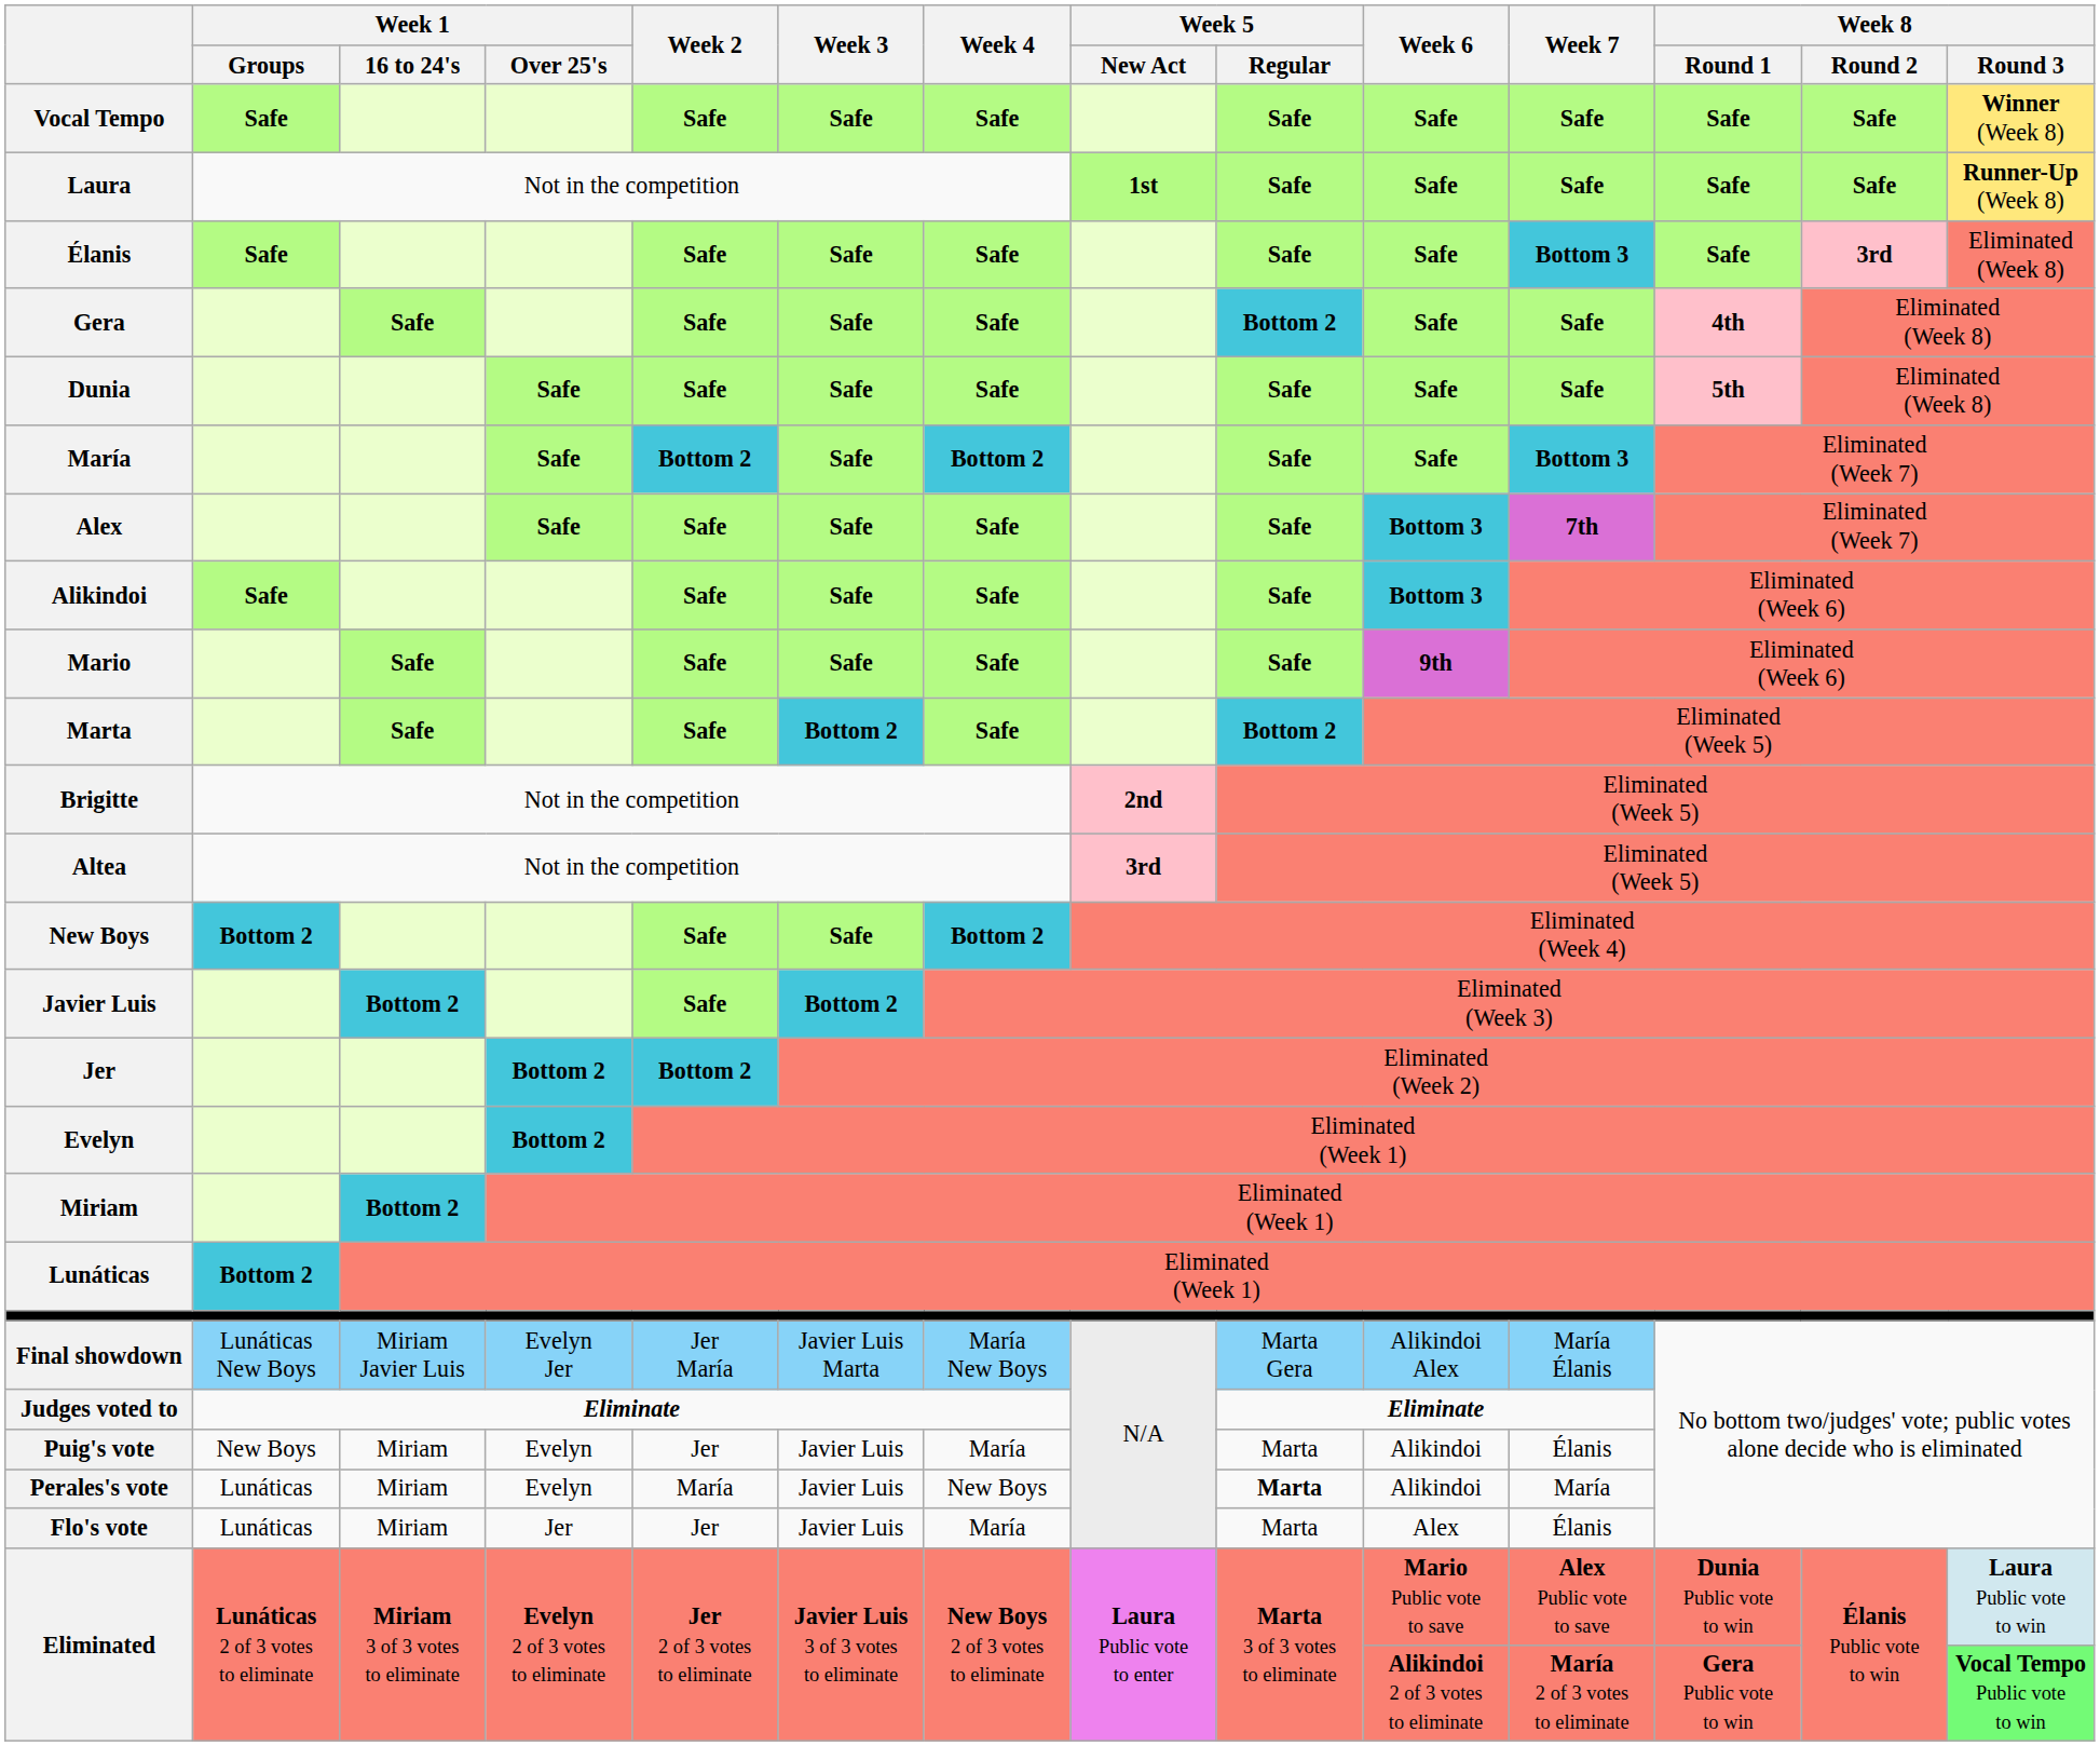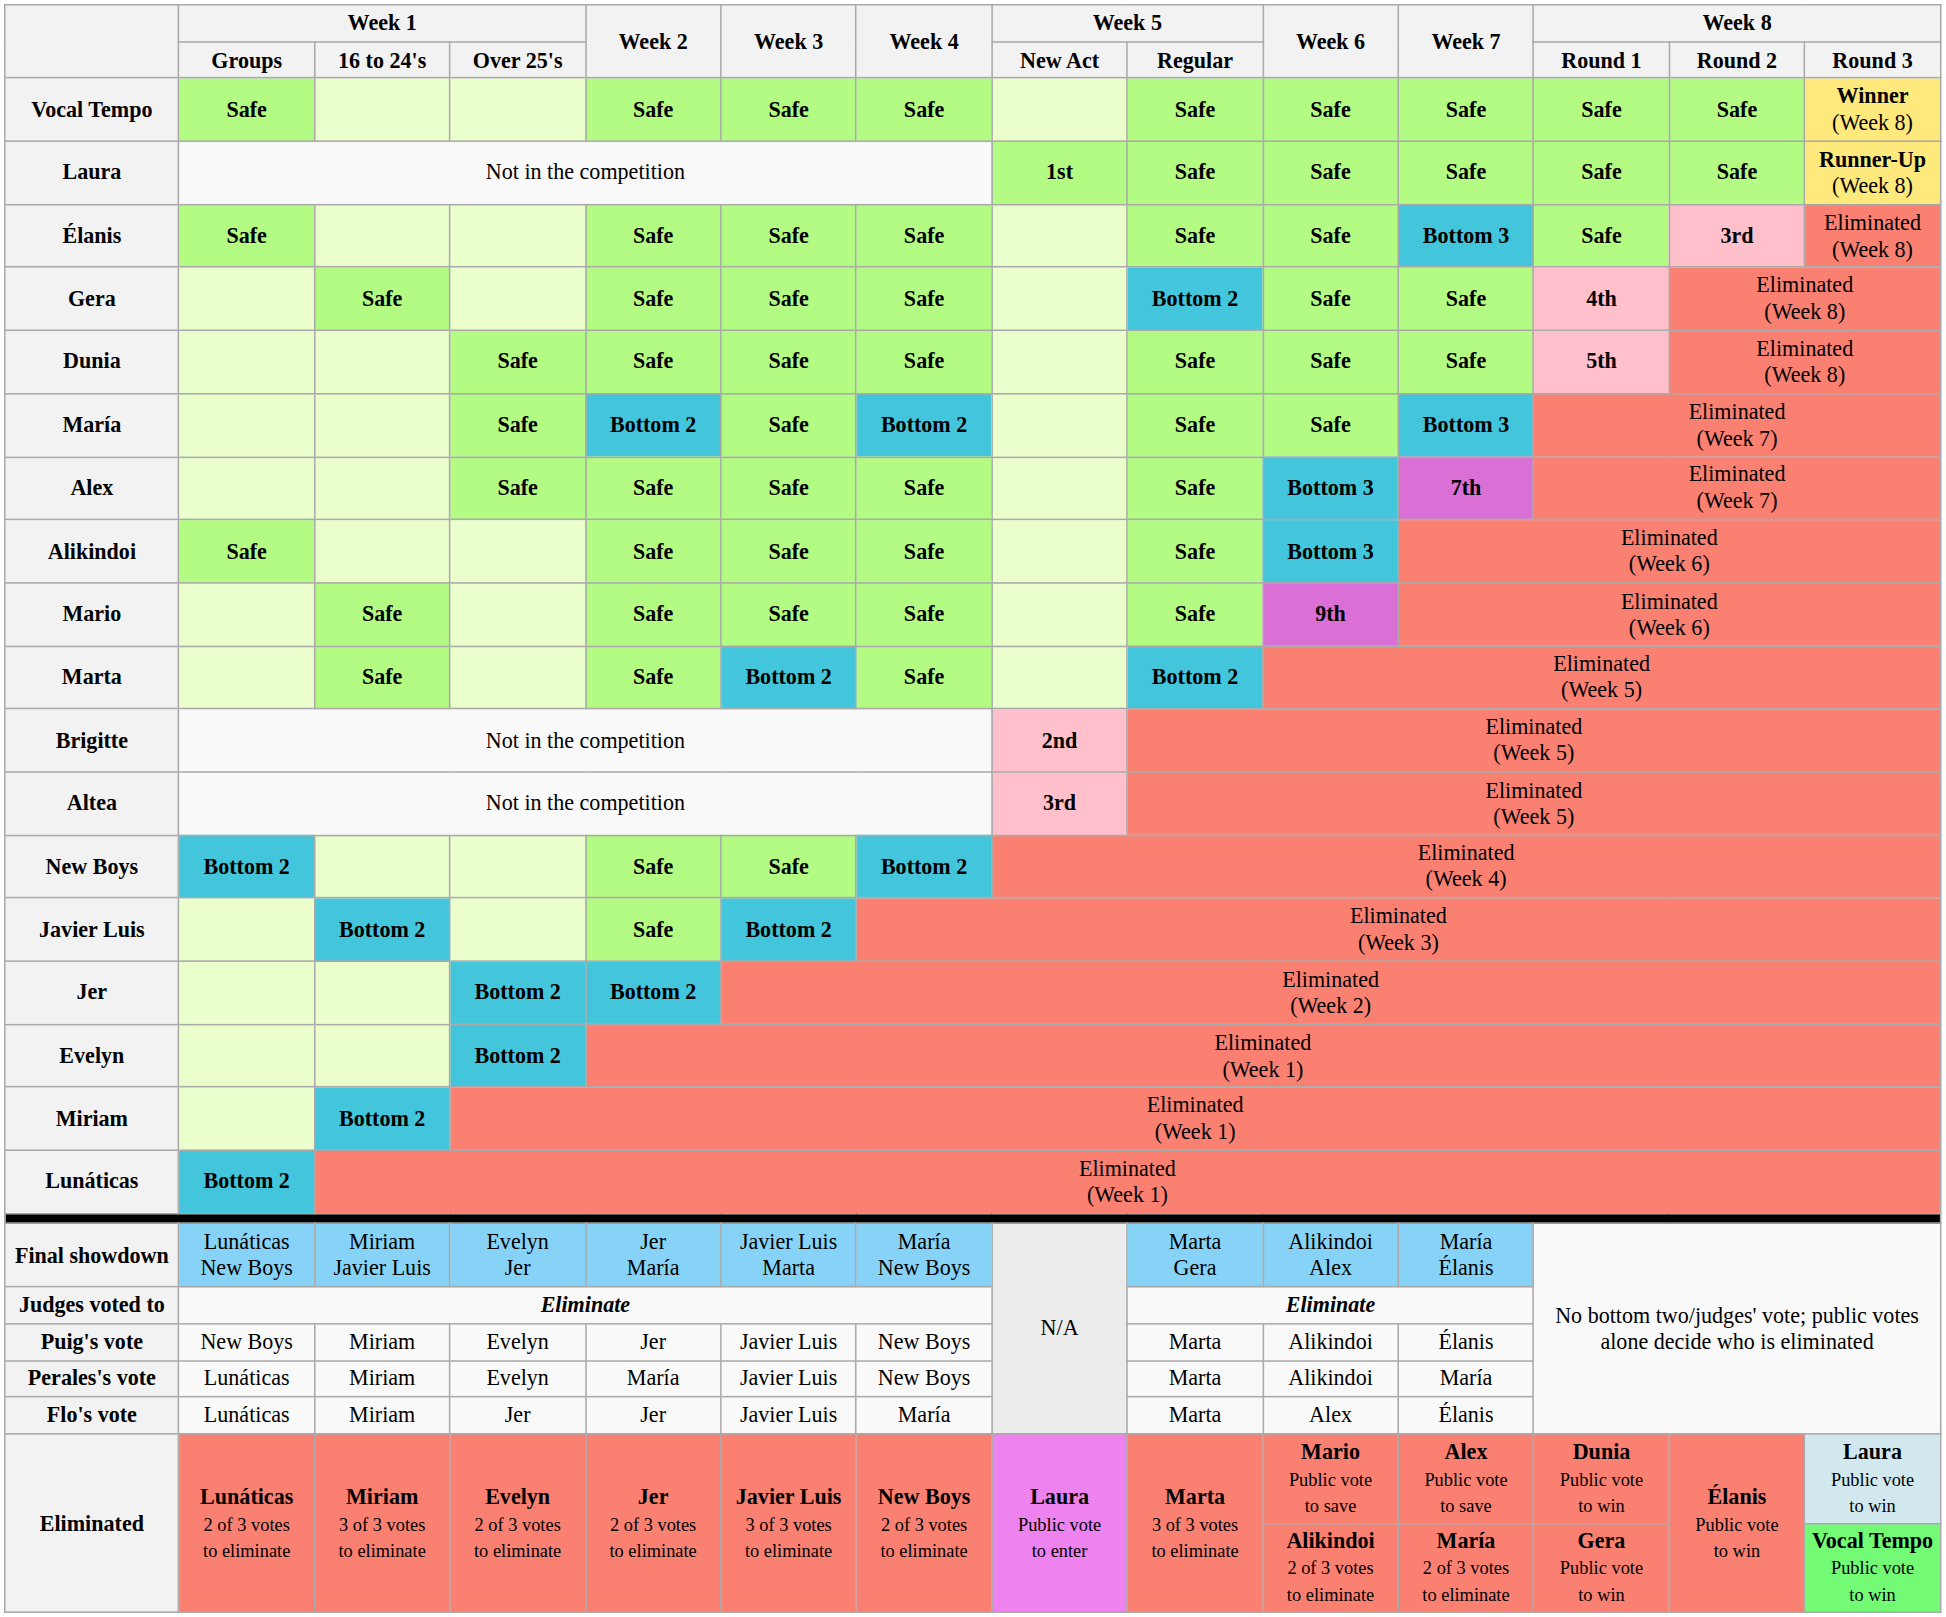Puig's vote | Week 4: María -> New Boys
Perales's vote | Week 5 / Regular: bold -> normal
